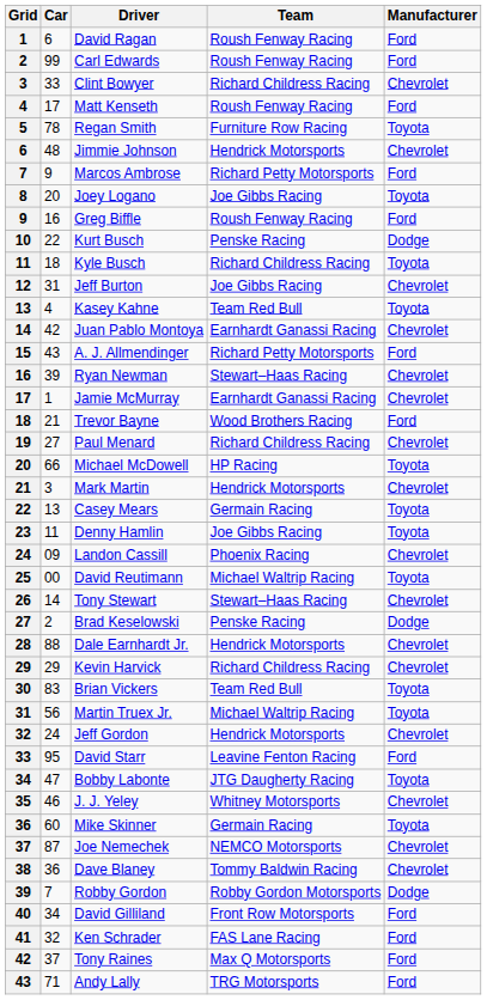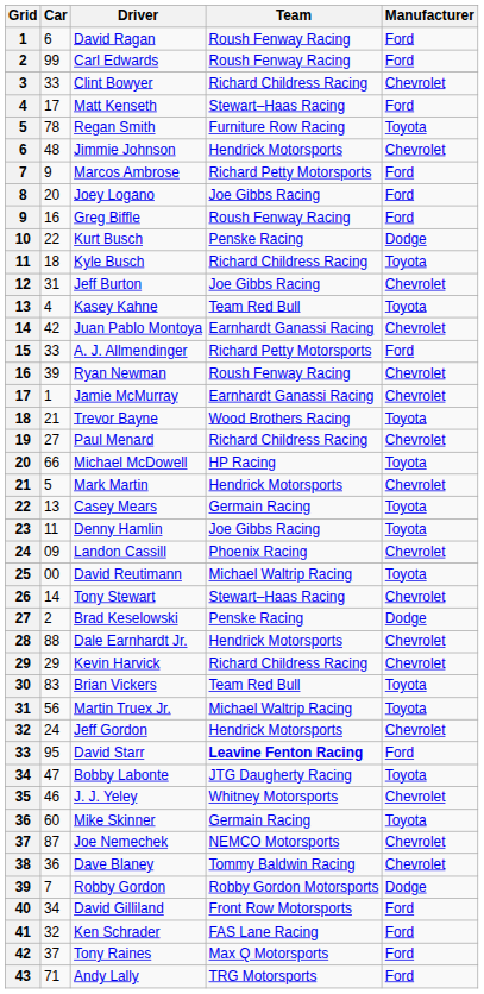Matt Kenseth | Team: Roush Fenway Racing -> Stewart–Haas Racing
Joey Logano | Manufacturer: Toyota -> Ford
A. J. Allmendinger | Car: 43 -> 33
Ryan Newman | Team: Stewart–Haas Racing -> Roush Fenway Racing
Trevor Bayne | Manufacturer: Ford -> Toyota
Mark Martin | Car: 3 -> 5
David Starr | Team: normal -> bold
